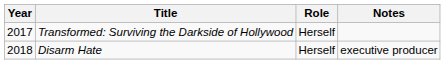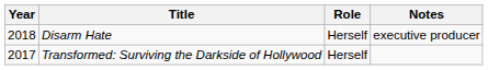rows swapped: Transformed: Surviving the Darkside of Hollywood <-> Disarm Hate
